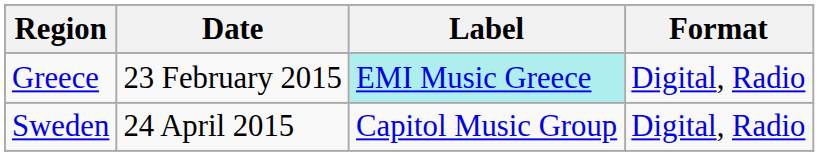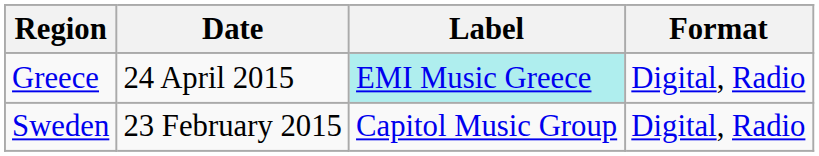Greece | Date: 23 February 2015 -> 24 April 2015
Sweden | Date: 24 April 2015 -> 23 February 2015
